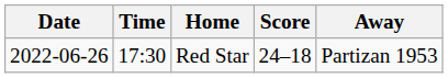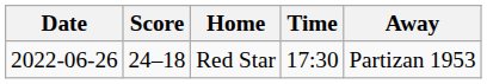columns swapped: Time <-> Score
